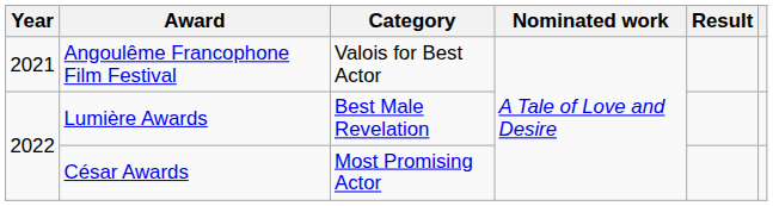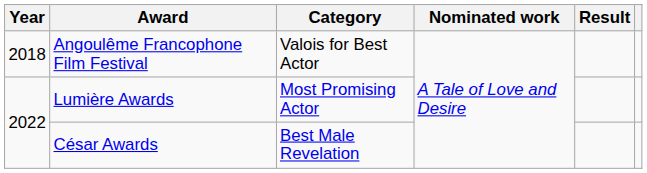Angoulême Francophone Film Festival | Year: 2021 -> 2018
Lumière Awards | Category: Best Male Revelation -> Most Promising Actor
César Awards | Category: Most Promising Actor -> Best Male Revelation
